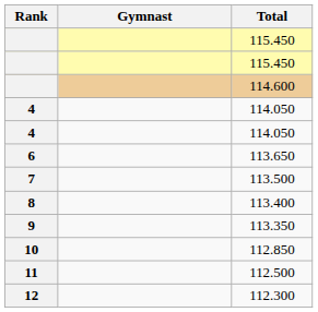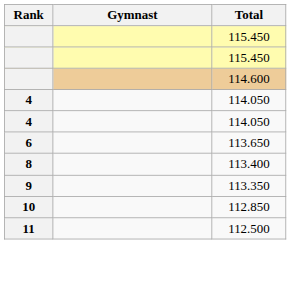- row: 7 | 113.500
- row: 12 | 112.300
